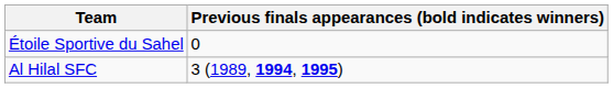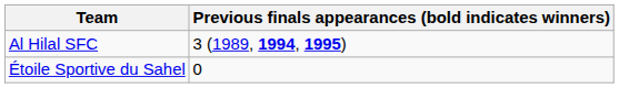rows swapped: Al Hilal SFC <-> Étoile Sportive du Sahel
